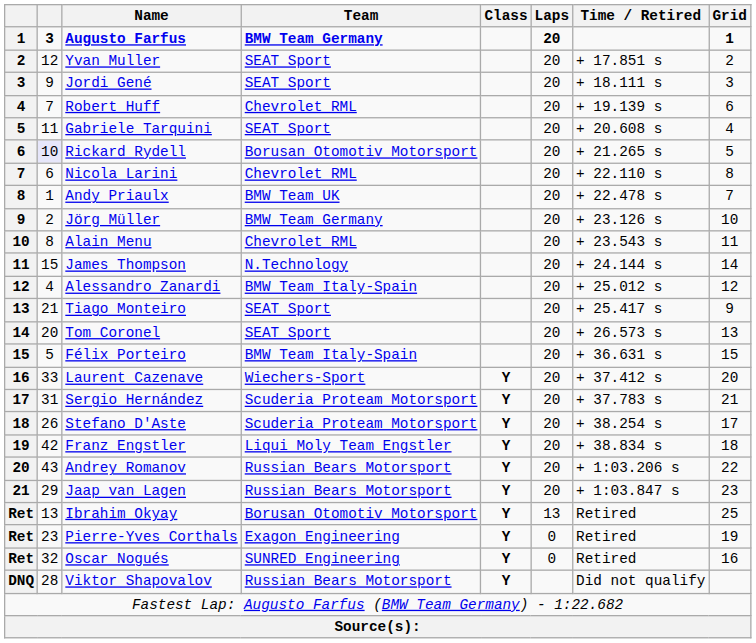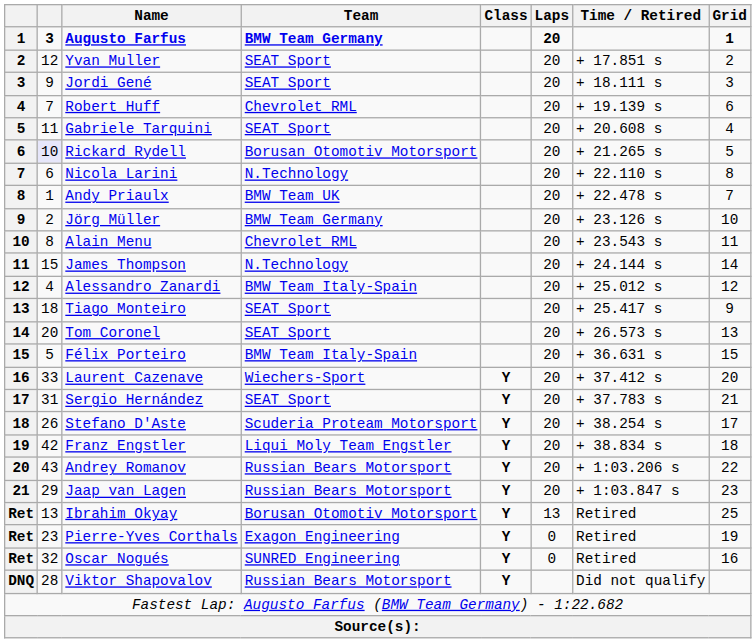Nicola Larini | Team: Chevrolet RML -> N.Technology
Tiago Monteiro | column 2: 21 -> 18
Sergio Hernández | Team: Scuderia Proteam Motorsport -> SEAT Sport
